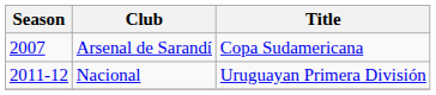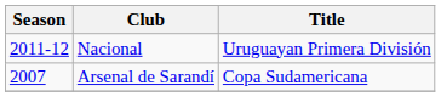rows swapped: Arsenal de Sarandí <-> Nacional
